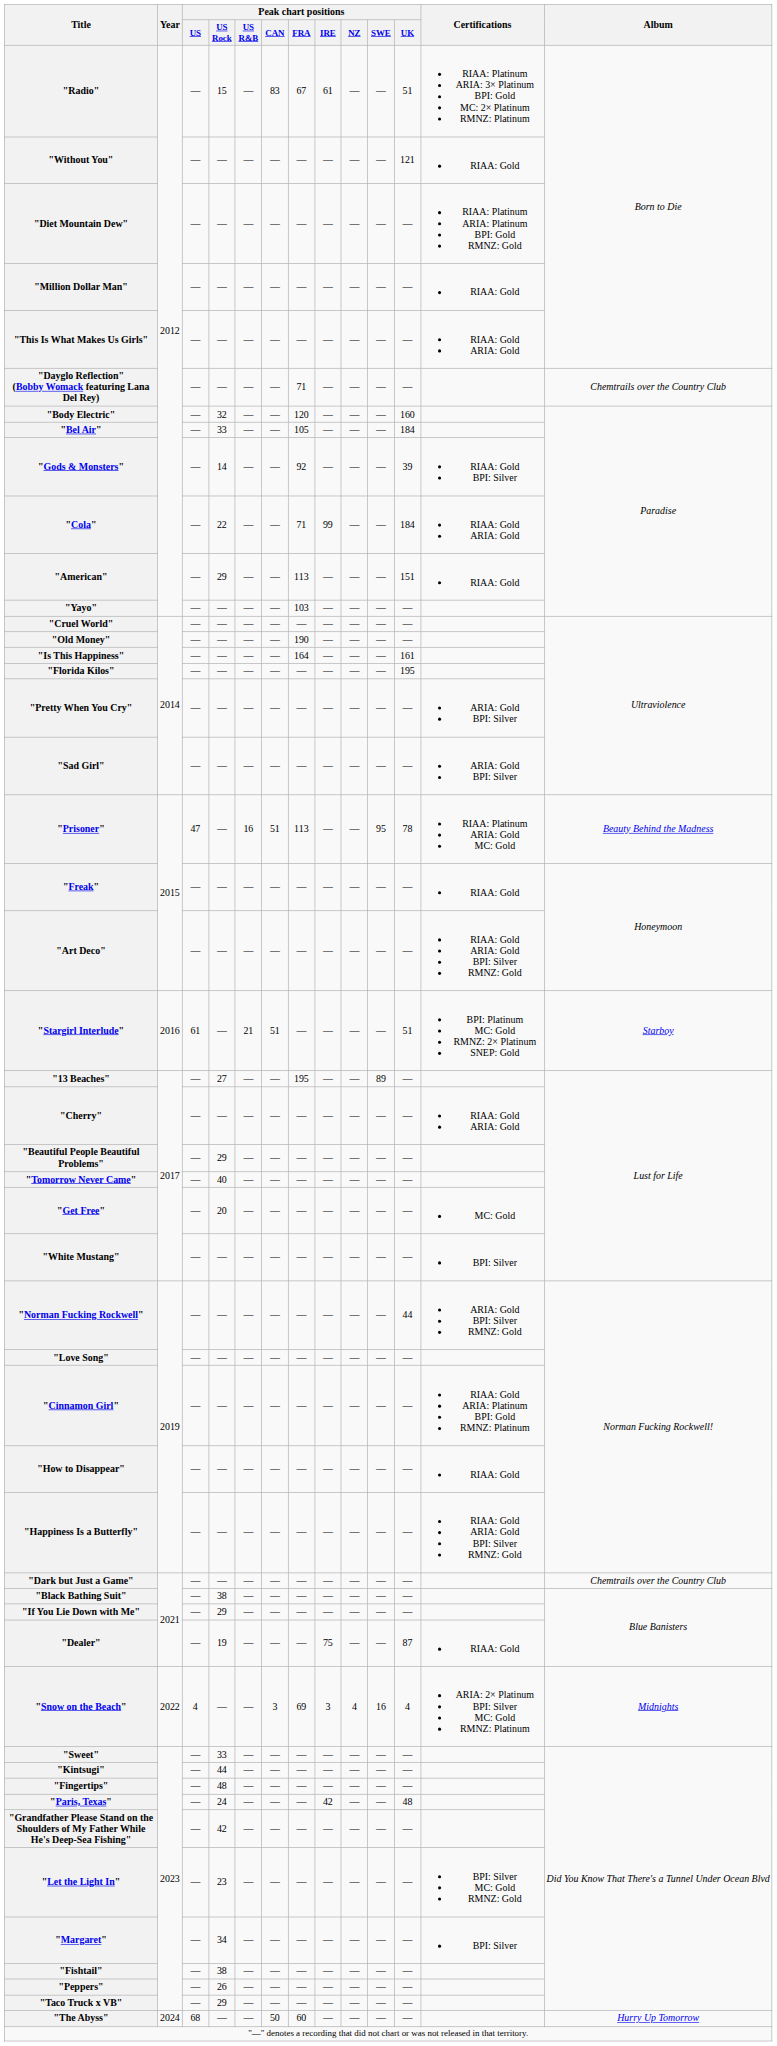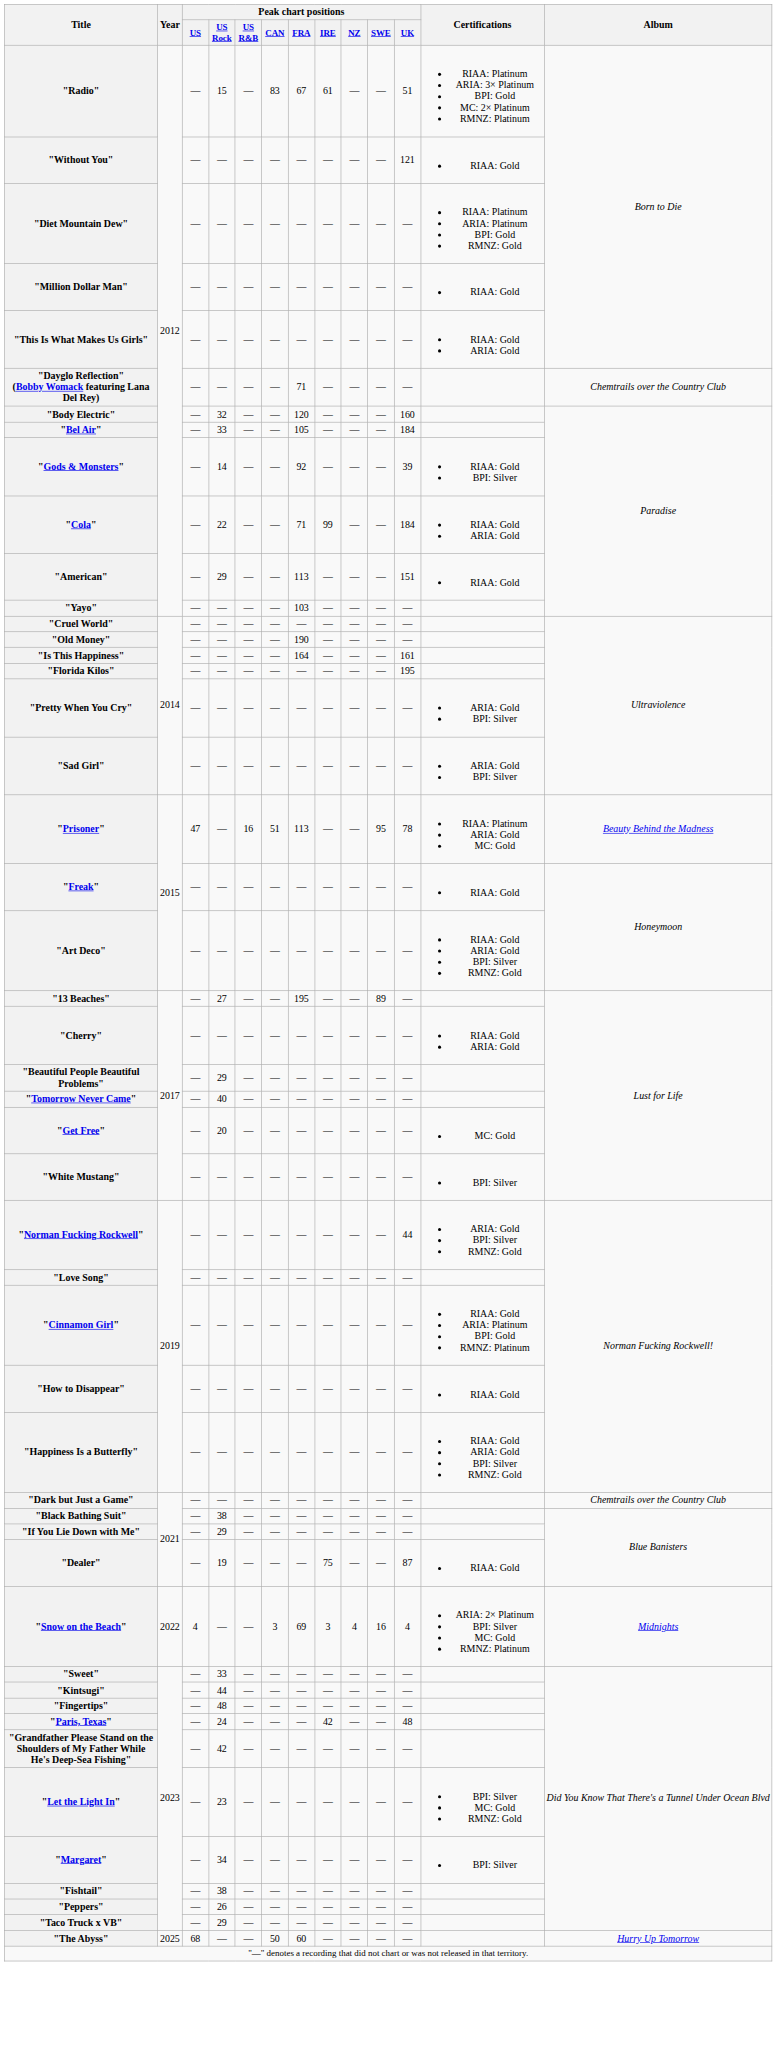- row: "Stargirl Interlude" | 2016 | 61 | — | 21 | 51 | — | — | — | — | 51 | BPI: Platinum MC: Gold RMNZ: 2× Platinum SNEP: Gold | Starboy
"The Abyss" | Year: 2024 -> 2025
